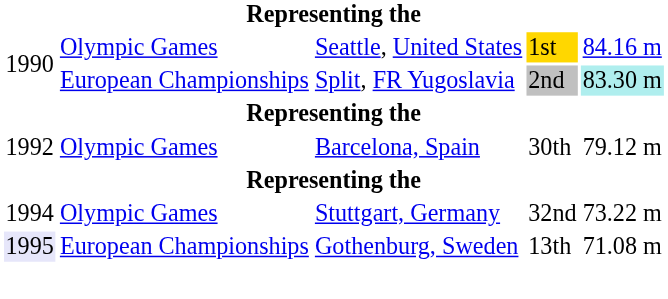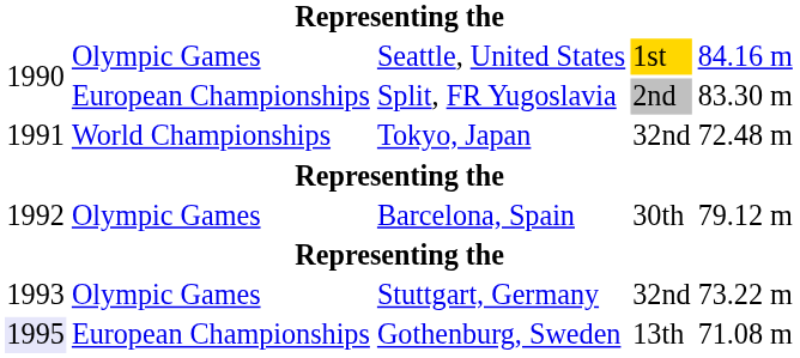Split, FR Yugoslavia | column 5: paleturquoise background -> no background
+ row: 1991 | World Championships | Tokyo, Japan | 32nd | 72.48 m
Stuttgart, Germany | column 1: 1994 -> 1993
